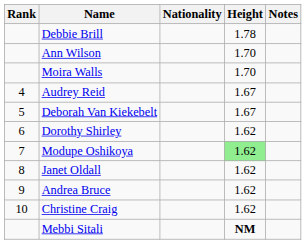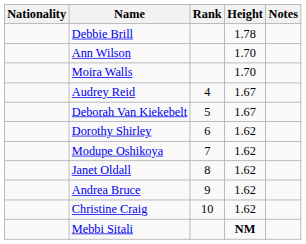columns swapped: Rank <-> Nationality
Modupe Oshikoya | Height: lightgreen background -> no background
